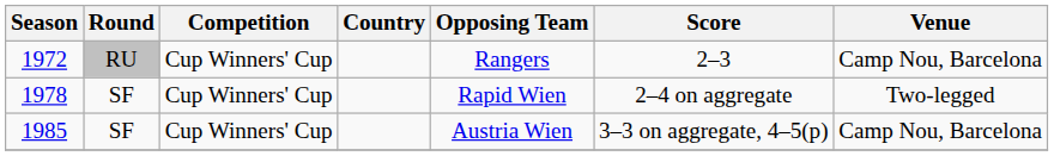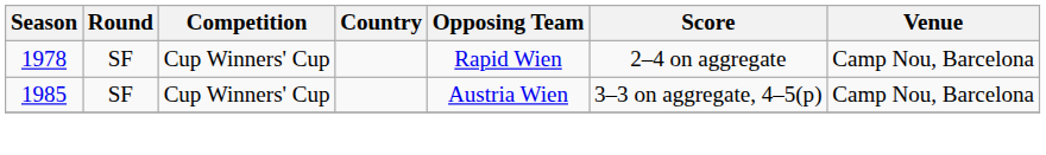- row: 1972 | RU | Cup Winners' Cup | Rangers | 2–3 | Camp Nou, Barcelona
1978 | Venue: Two-legged -> Camp Nou, Barcelona
